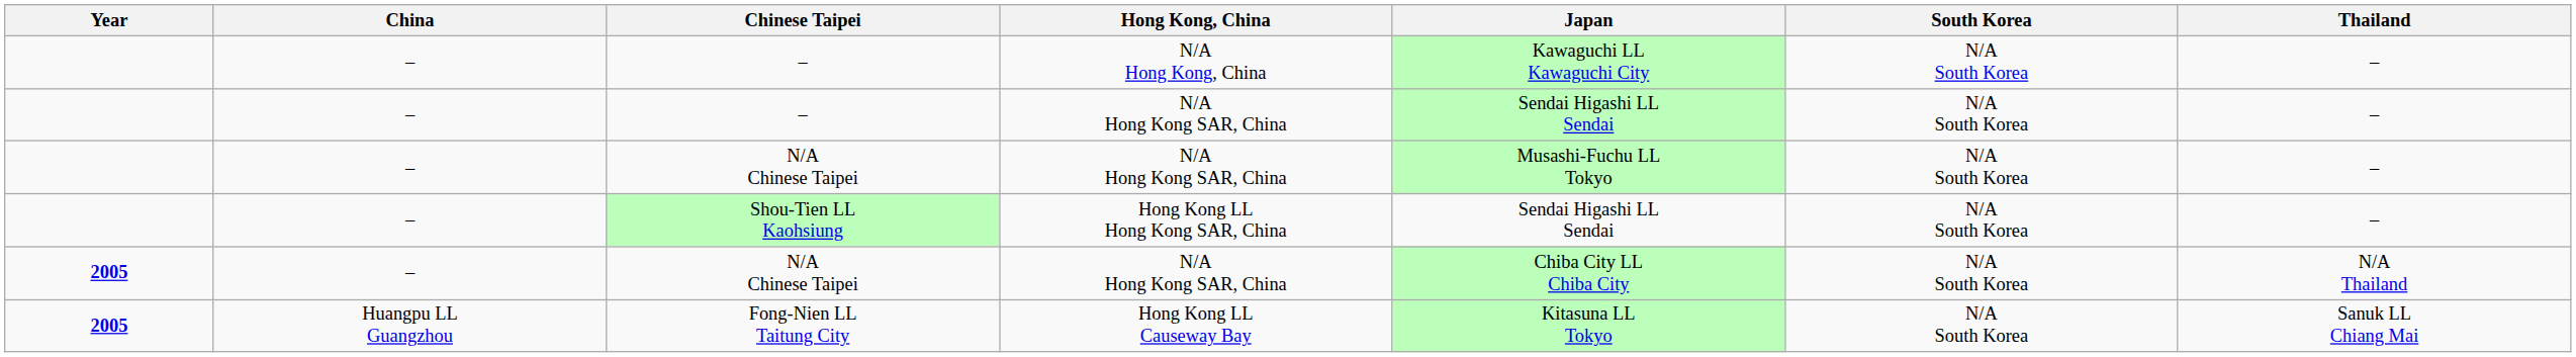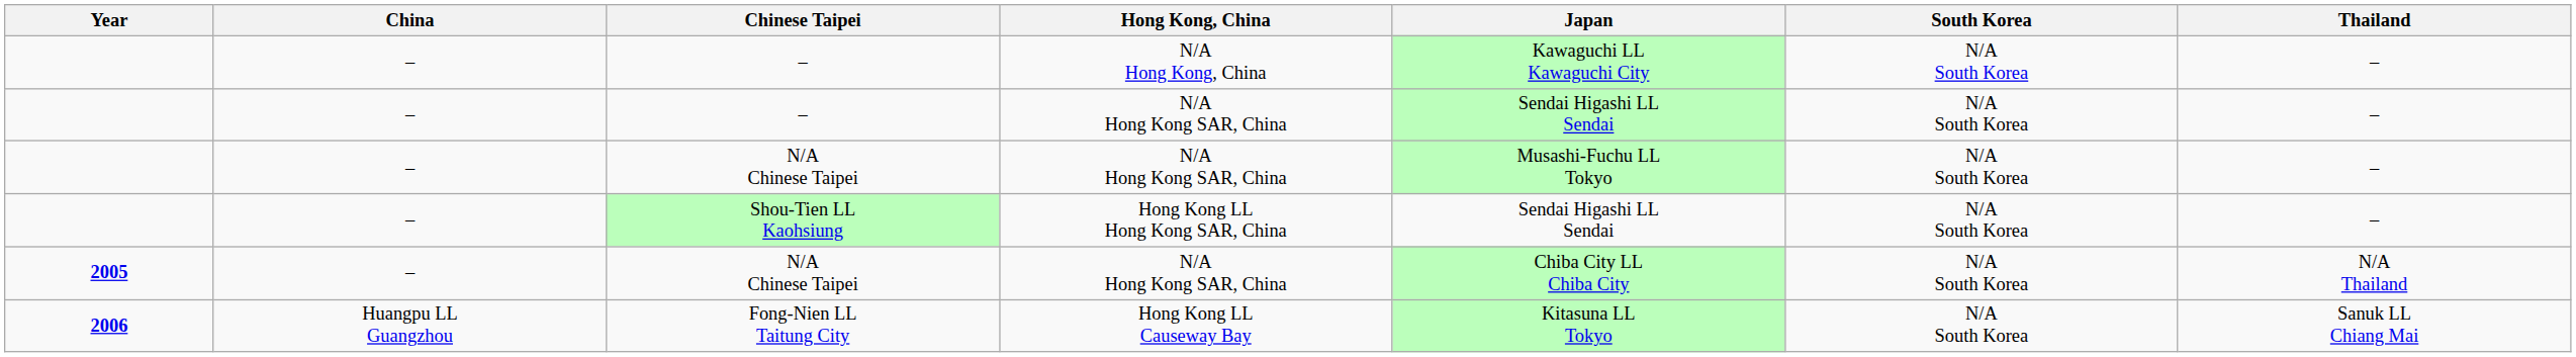Fong-Nien LL Taitung City | Year: 2005 -> 2006
